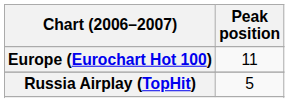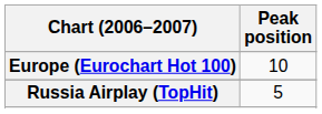Europe (Eurochart Hot 100) | Peak position: 11 -> 10
